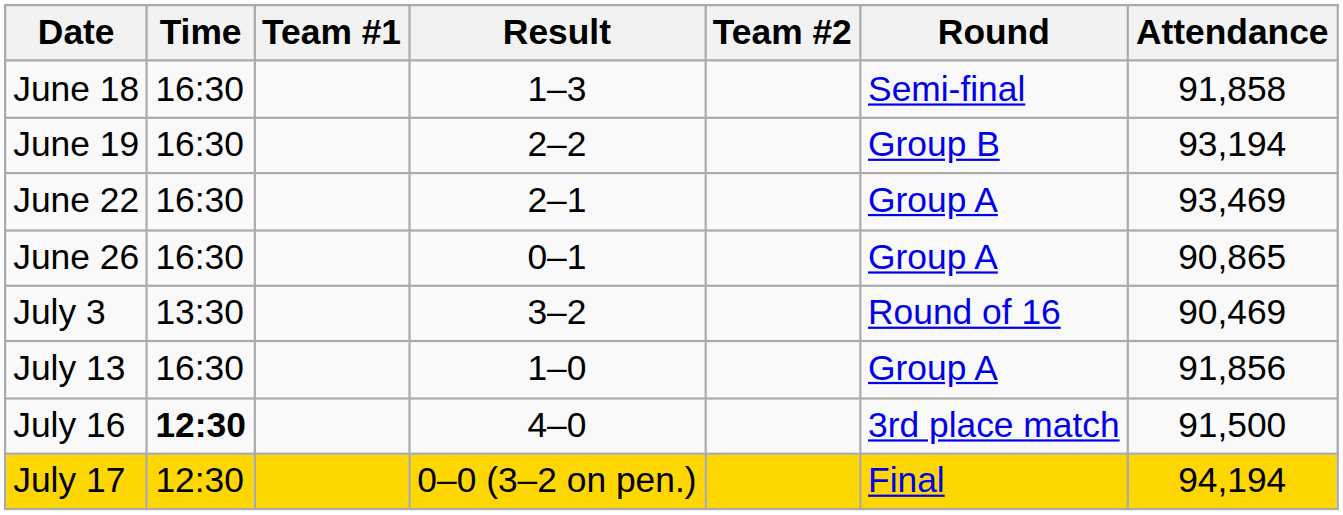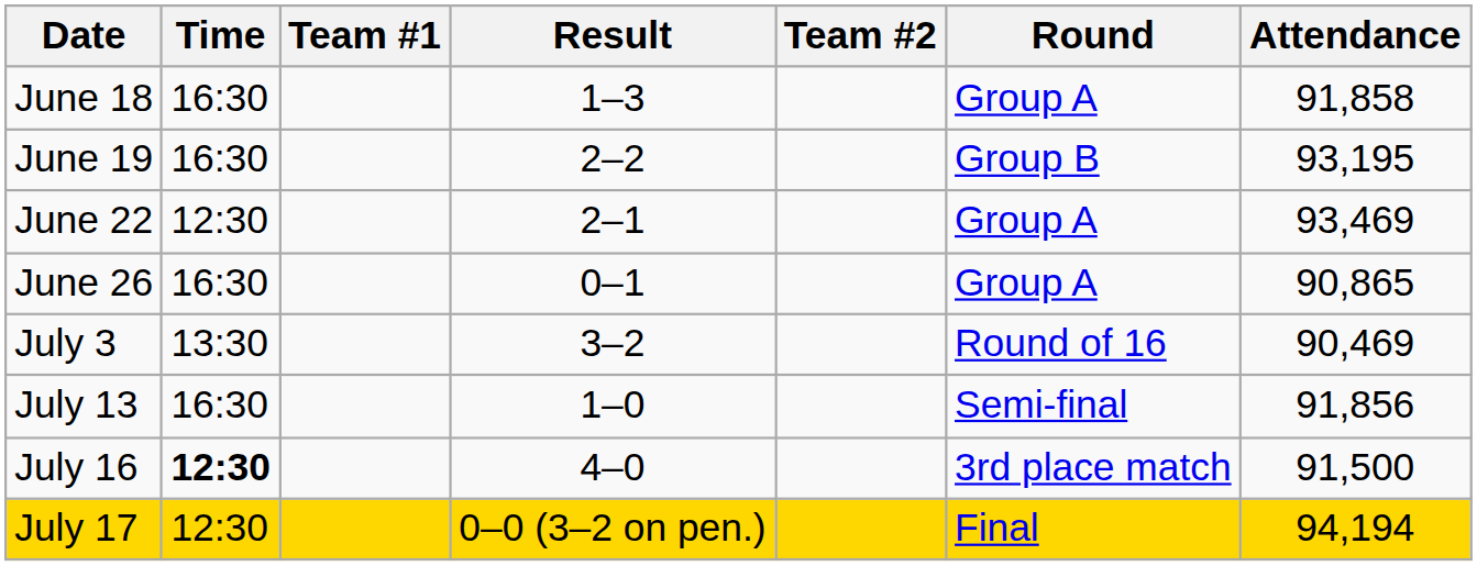June 18 | Round: Semi-final -> Group A
June 19 | Attendance: 93,194 -> 93,195
June 22 | Time: 16:30 -> 12:30
July 13 | Round: Group A -> Semi-final
